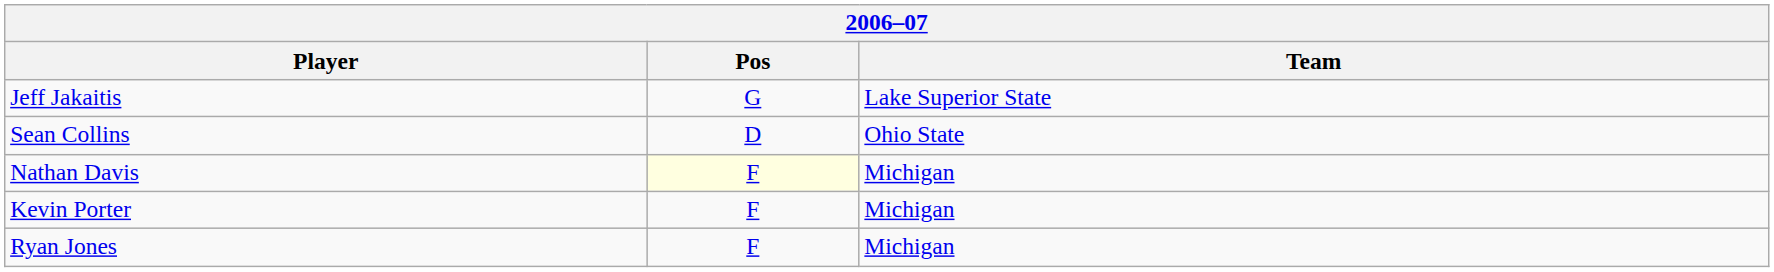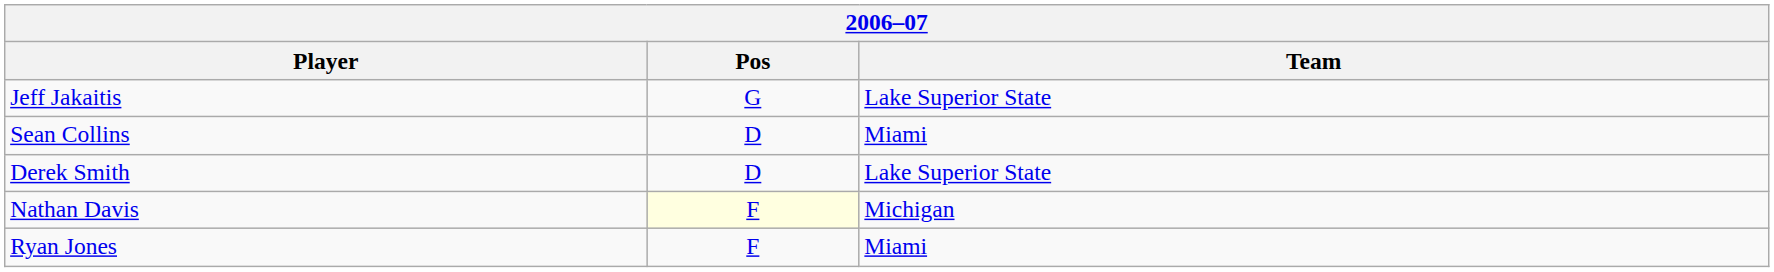Sean Collins | Team: Ohio State -> Miami
+ row: Derek Smith | D | Lake Superior State
- row: Kevin Porter | F | Michigan
Ryan Jones | Team: Michigan -> Miami
